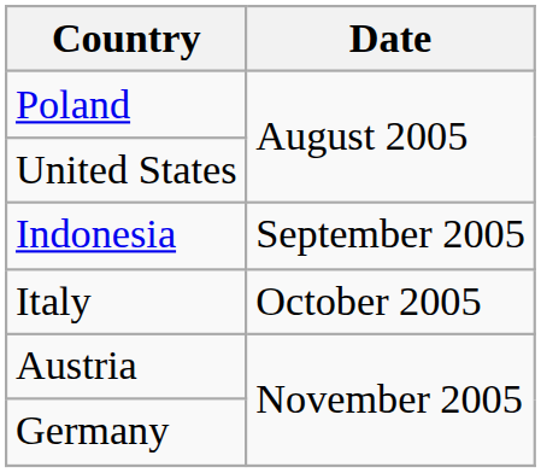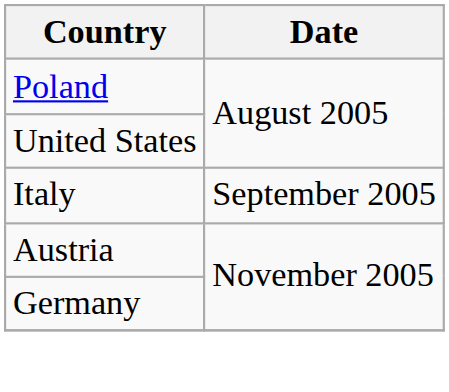- row: Indonesia | September 2005
Italy | Date: October 2005 -> September 2005
